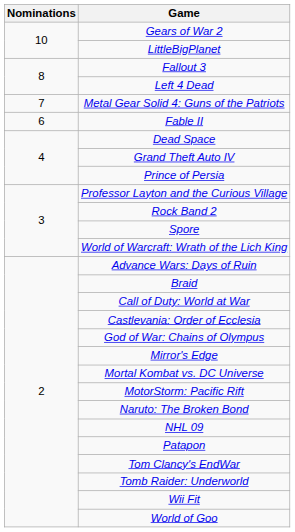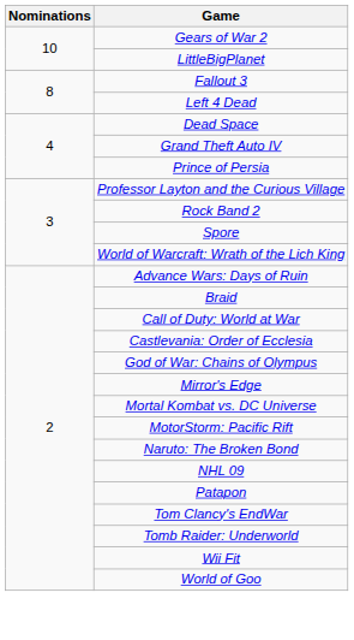- row: 7 | Metal Gear Solid 4: Guns of the Patriots
- row: 6 | Fable II
